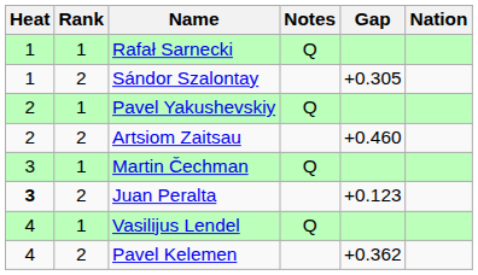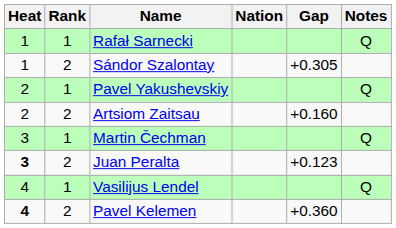columns swapped: Nation <-> Notes
Artsiom Zaitsau | Gap: +0.460 -> +0.160
Pavel Kelemen | Heat: normal -> bold
Pavel Kelemen | Gap: +0.362 -> +0.360
